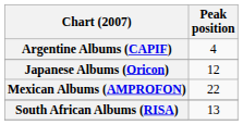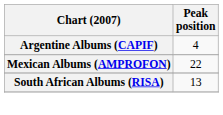- row: Japanese Albums (Oricon) | 12
